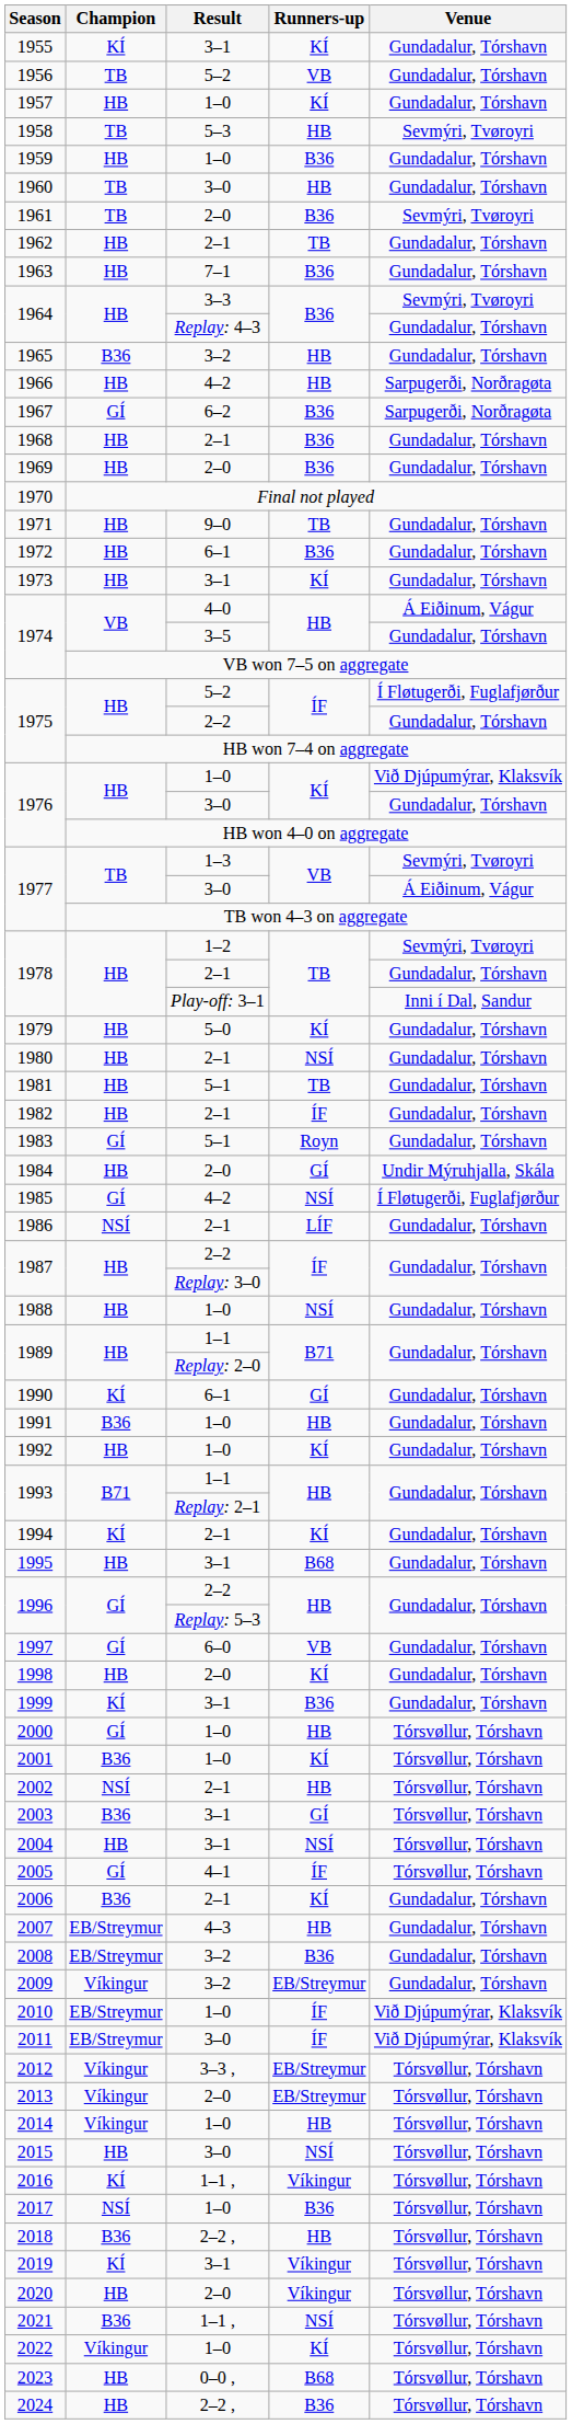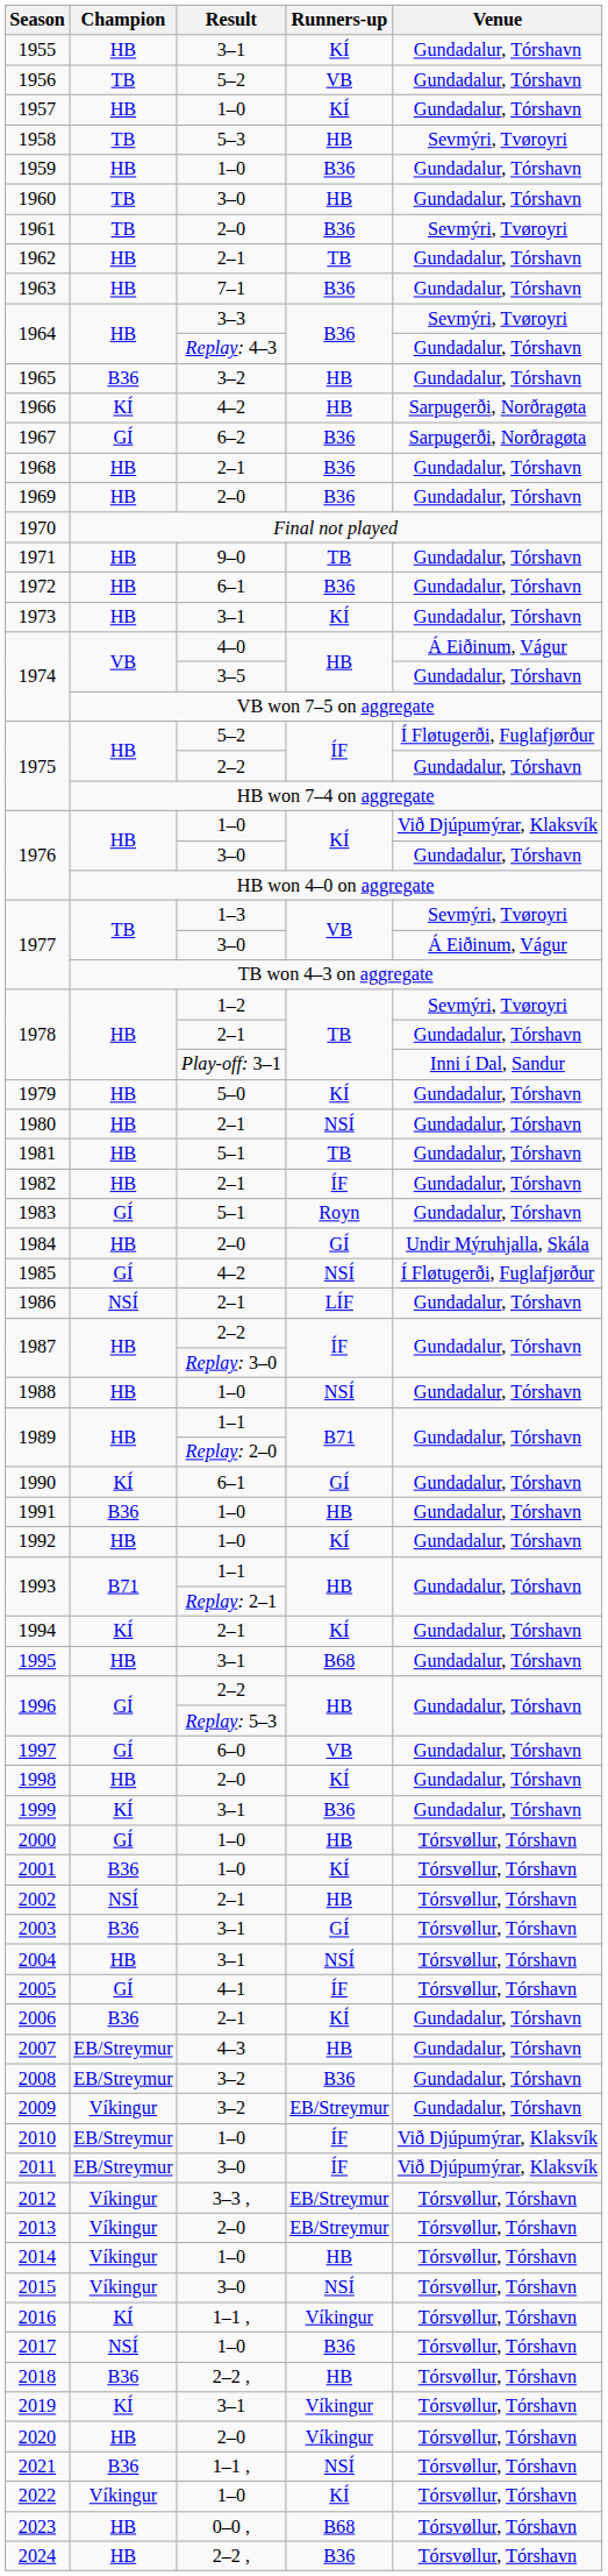1955 | Champion: KÍ -> HB
1966 | Champion: HB -> KÍ
2015 | Champion: HB -> Víkingur
